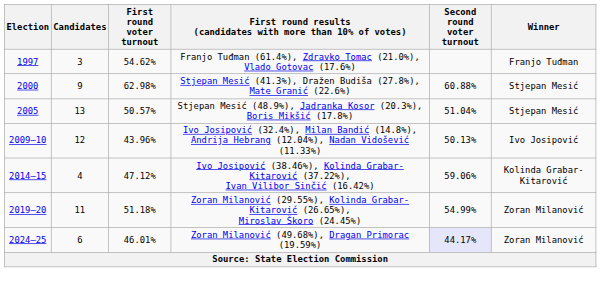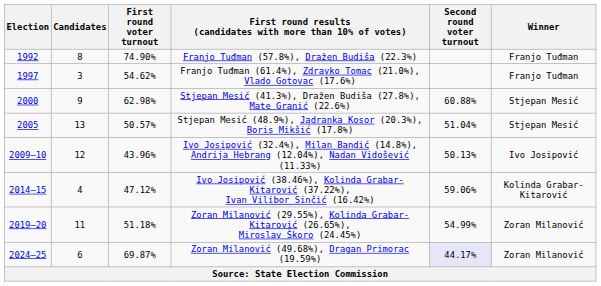+ row: 1992 | 8 | 74.90% | Franjo Tuđman (57.8%), Dražen Budiša (22.3%) | Franjo Tuđman
Zoran Milanović (49.68%), Dragan Primorac (19.59%) | First round voter turnout: 46.01% -> 69.87%
